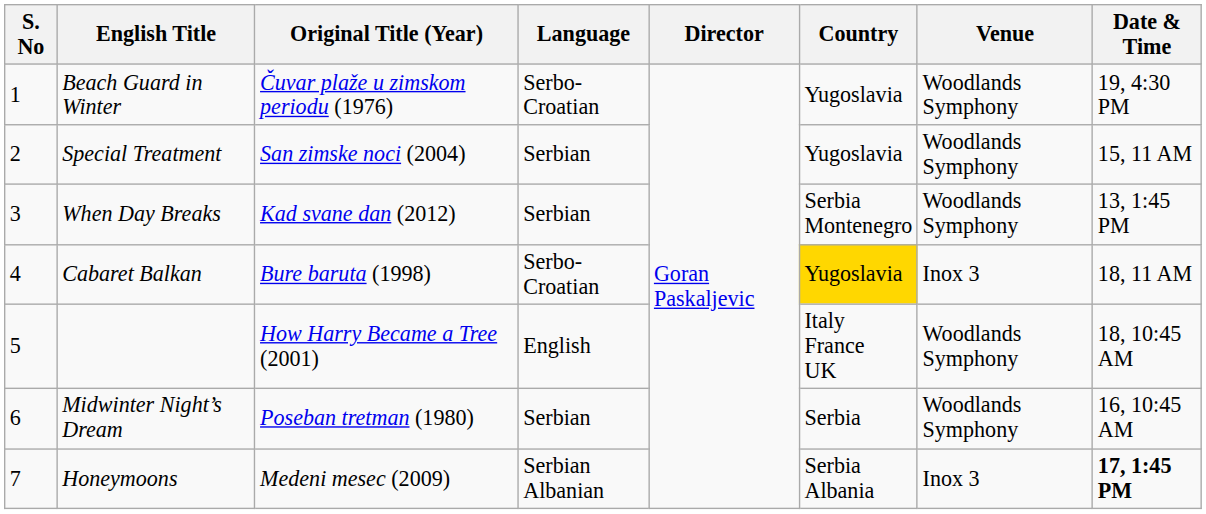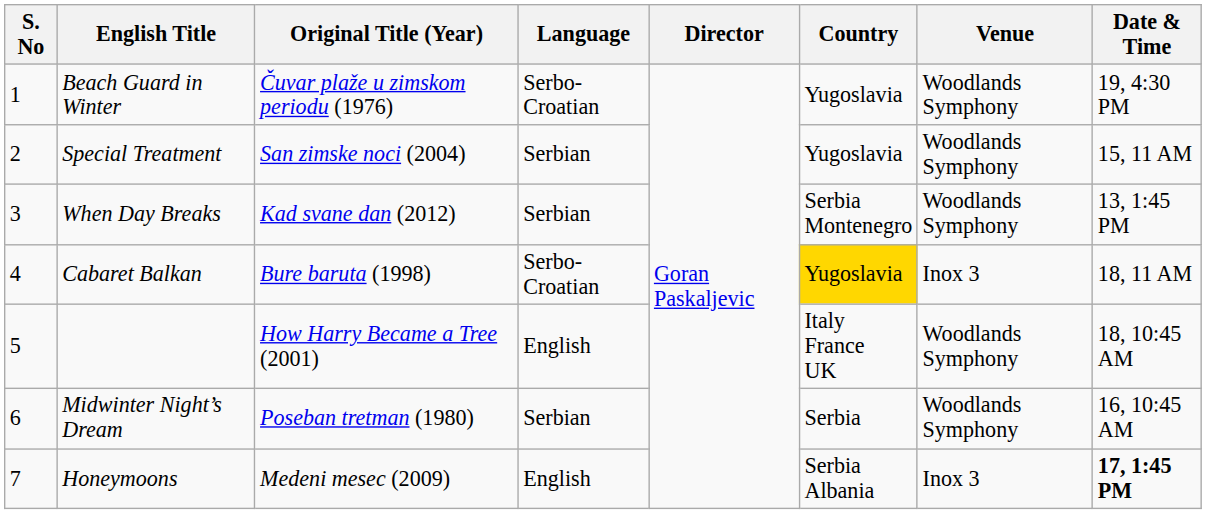Honeymoons | Language: Serbian Albanian -> English
